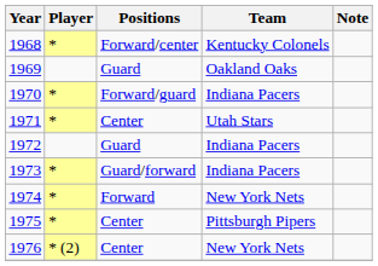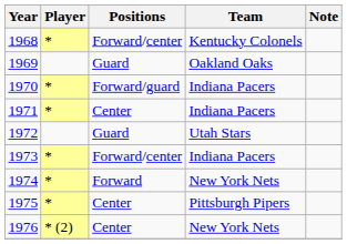1971 | Team: Utah Stars -> Indiana Pacers
1972 | Team: Indiana Pacers -> Utah Stars
1973 | Positions: Guard/forward -> Forward/center
